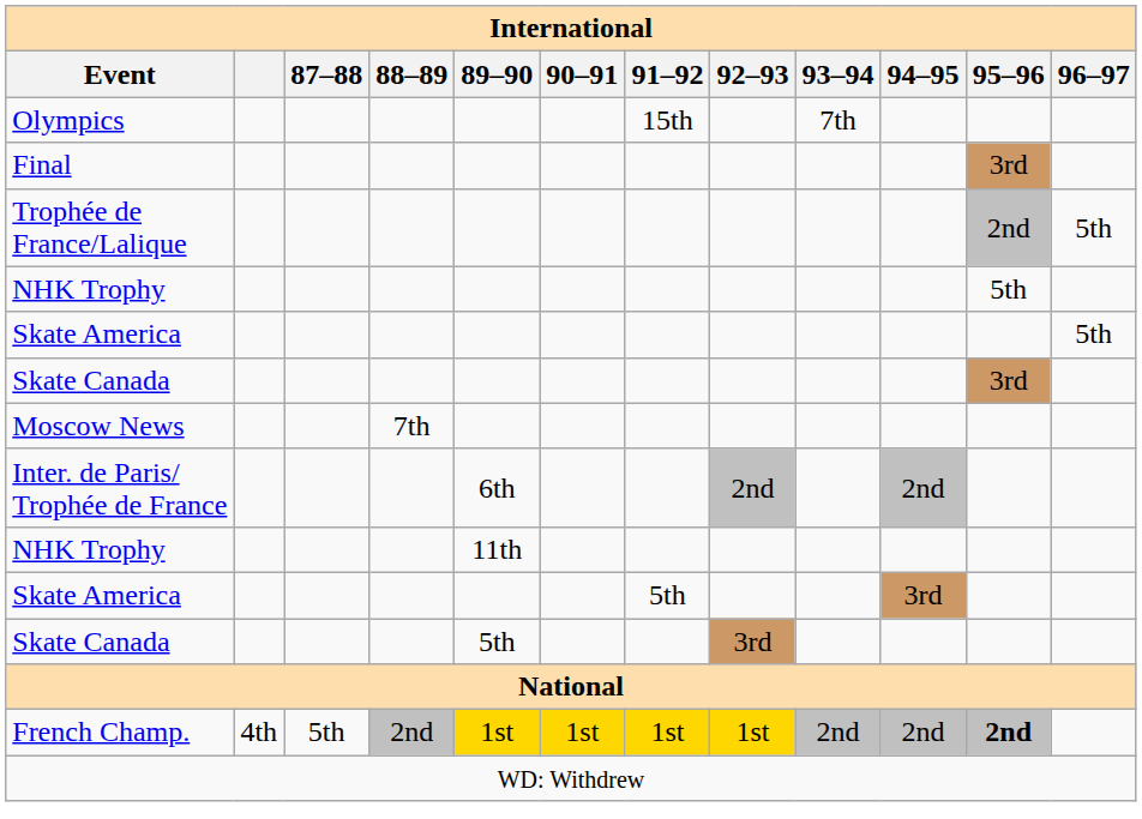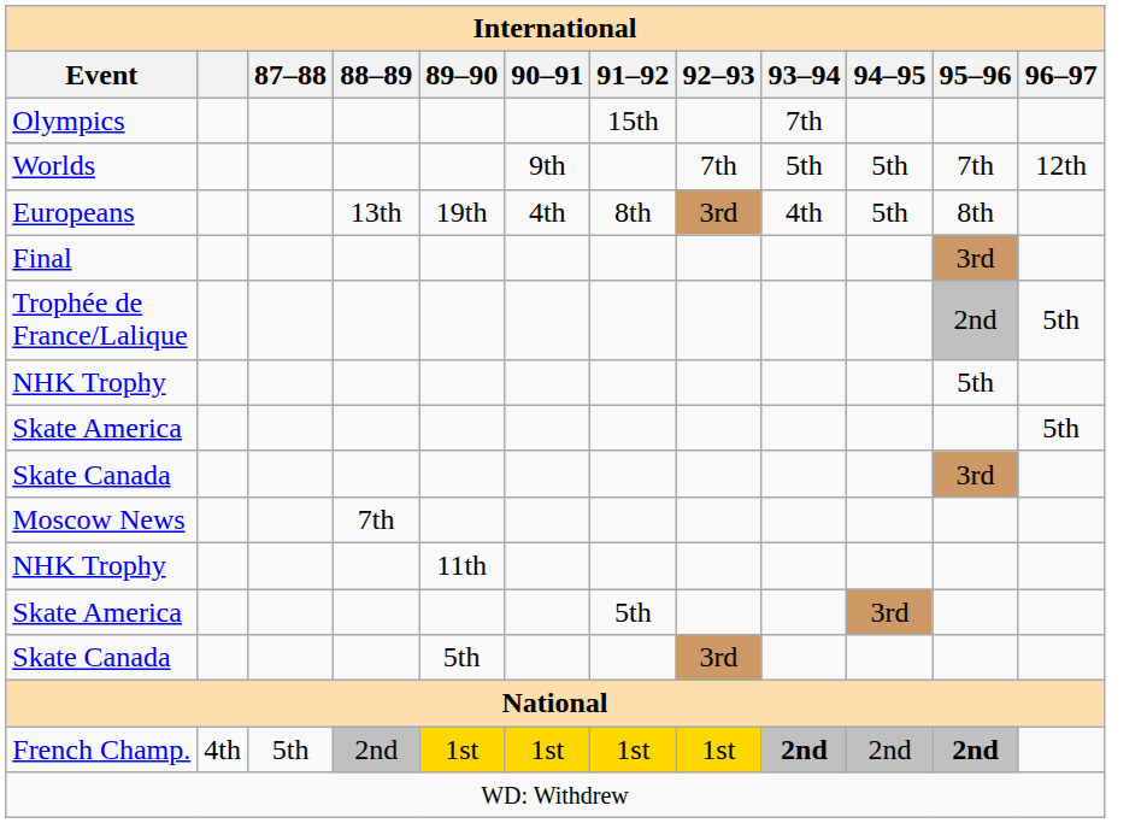+ row: Worlds | 9th | 7th | 5th | 5th | 7th | 12th
+ row: Europeans | 13th | 19th | 4th | 8th | 3rd | 4th | 5th | 8th
- row: Inter. de Paris/ Trophée de France | 6th | 2nd | 2nd
French Champ. | 93–94: normal -> bold
